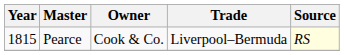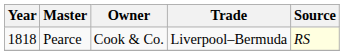Pearce | Year: 1815 -> 1818
